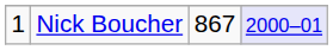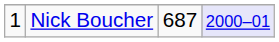Nick Boucher | column 3: 867 -> 687
